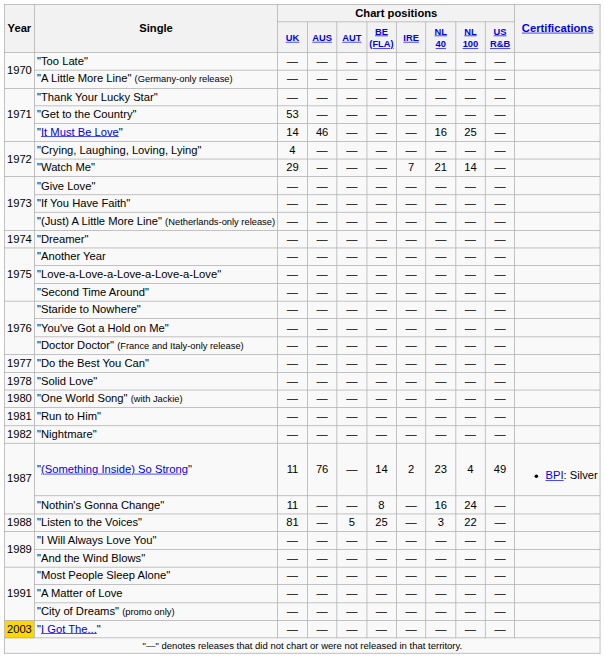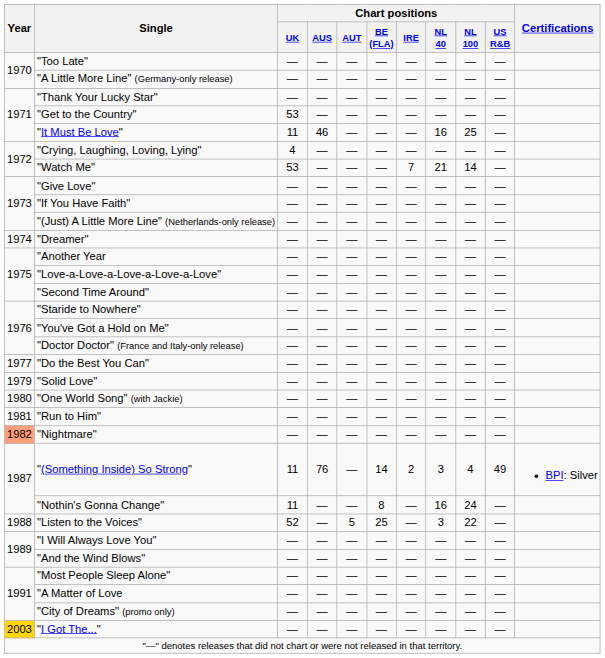"It Must Be Love" | Chart positions / UK: 14 -> 11
"Watch Me" | Chart positions / UK: 29 -> 53
"Solid Love" | Year: 1978 -> 1979
"Nightmare" | Year: no background -> lightsalmon background
"(Something Inside) So Strong" | Chart positions / NL 40: 23 -> 3
"Listen to the Voices" | Chart positions / UK: 81 -> 52
